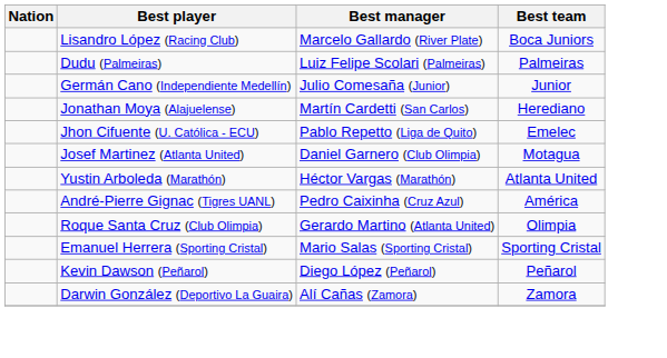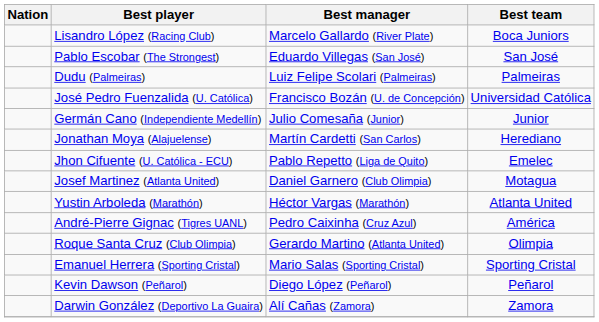+ row: Pablo Escobar (The Strongest) | Eduardo Villegas (San José) | San José
+ row: José Pedro Fuenzalida (U. Católica) | Francisco Bozán (U. de Concepción) | Universidad Católica
